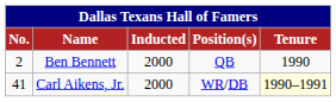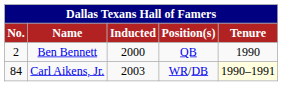Carl Aikens, Jr. | No.: 41 -> 84
Carl Aikens, Jr. | Inducted: 2000 -> 2003
